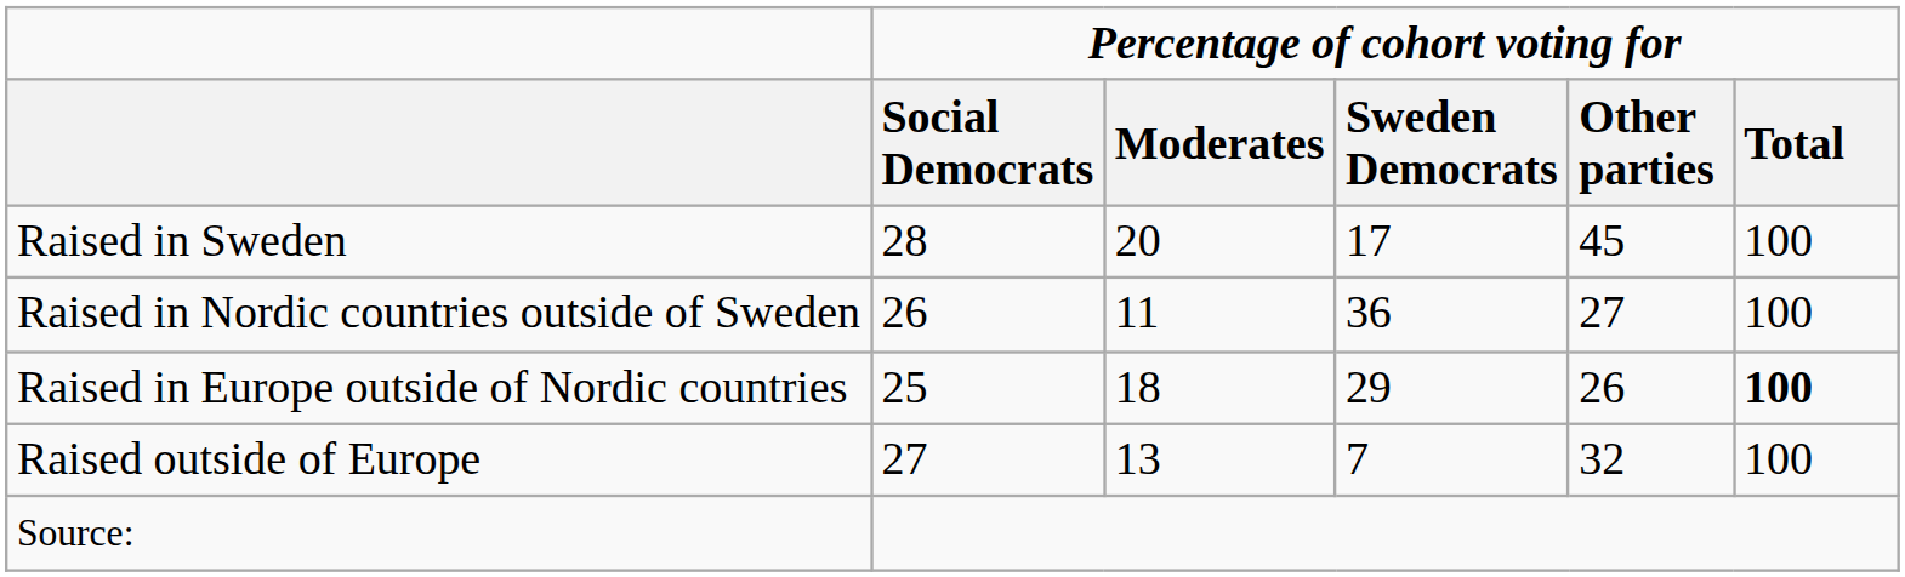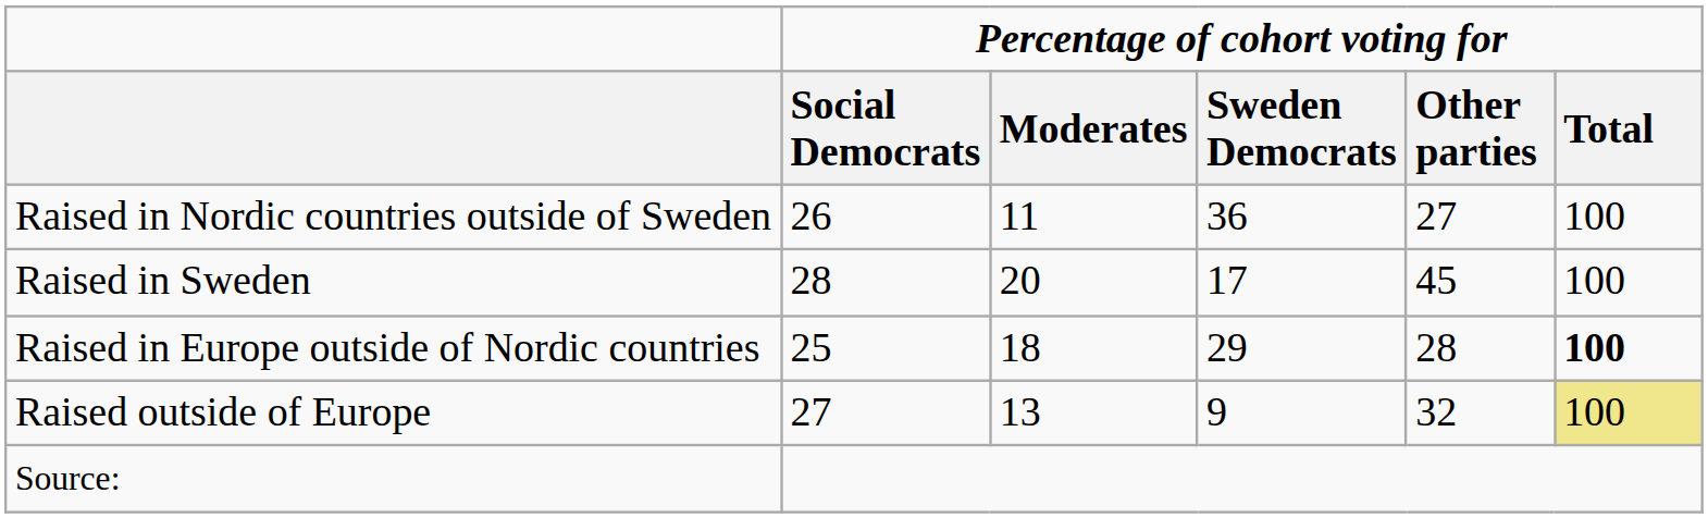rows swapped: Raised in Sweden <-> Raised in Nordic countries outside of Sweden
Raised in Europe outside of Nordic countries | Percentage of cohort voting for / Other parties: 26 -> 28
Raised outside of Europe | Percentage of cohort voting for / Sweden Democrats: 7 -> 9
Raised outside of Europe | Percentage of cohort voting for / Total: no background -> khaki background
